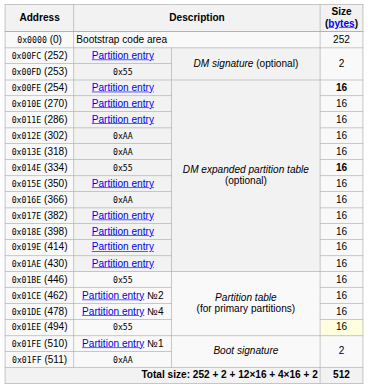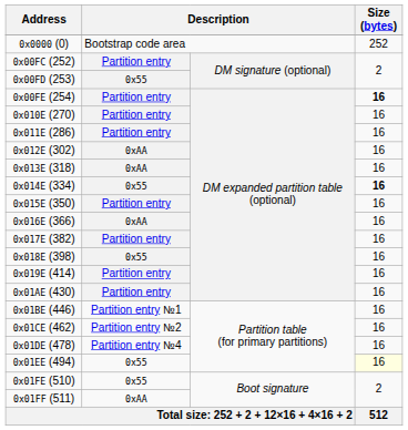0x018E (398) | column 2: Partition entry -> 0x55
0x01BE (446) | column 2: 0x55 -> Partition entry №1
0x01FE (510) | column 2: Partition entry №1 -> 0x55
